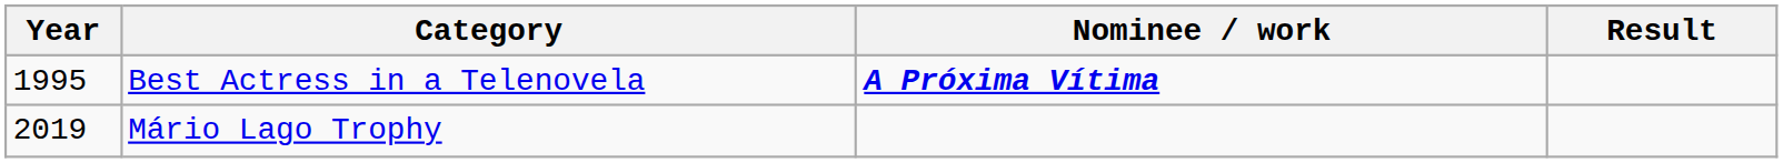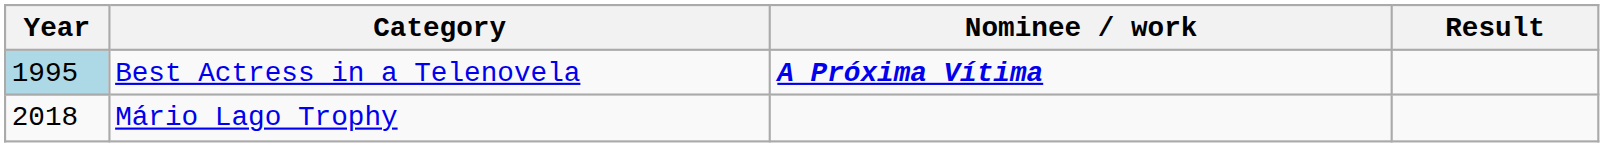Best Actress in a Telenovela | Year: no background -> lightblue background
Mário Lago Trophy | Year: 2019 -> 2018
